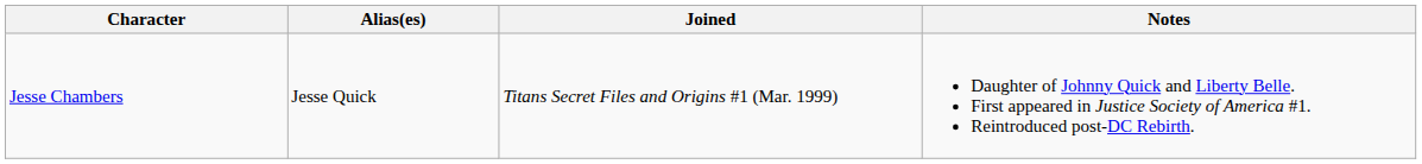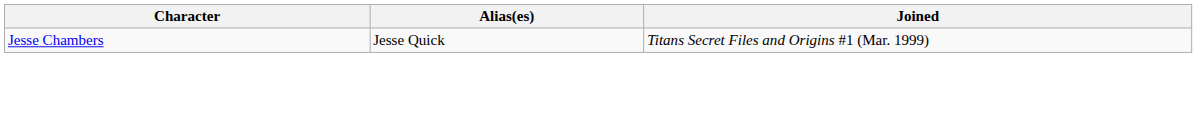- column: Notes | Daughter of Johnny Quick and Liberty Belle. First appeared in Justice Society of America #1. Reintroduced post-DC Rebirth.
